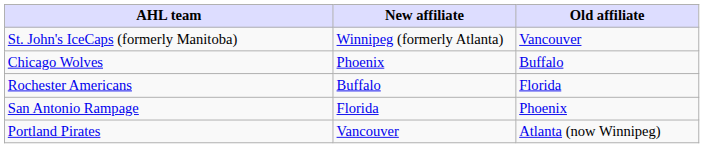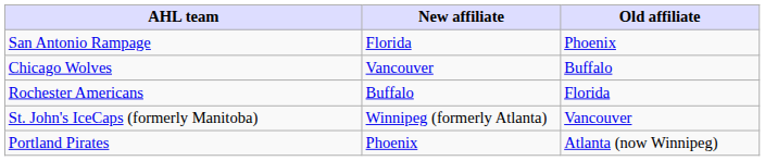rows swapped: St. John's IceCaps (formerly Manitoba) <-> San Antonio Rampage
Chicago Wolves | New affiliate: Phoenix -> Vancouver
Portland Pirates | New affiliate: Vancouver -> Phoenix
